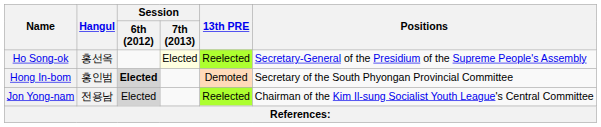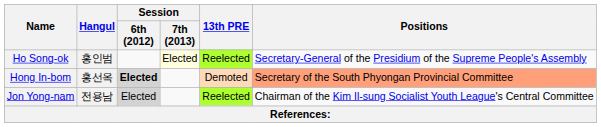Ho Song-ok | Hangul: 홍선옥 -> 홍인범
Hong In-bom | Hangul: 홍인범 -> 홍선옥
Hong In-bom | Positions: no background -> lightsalmon background
